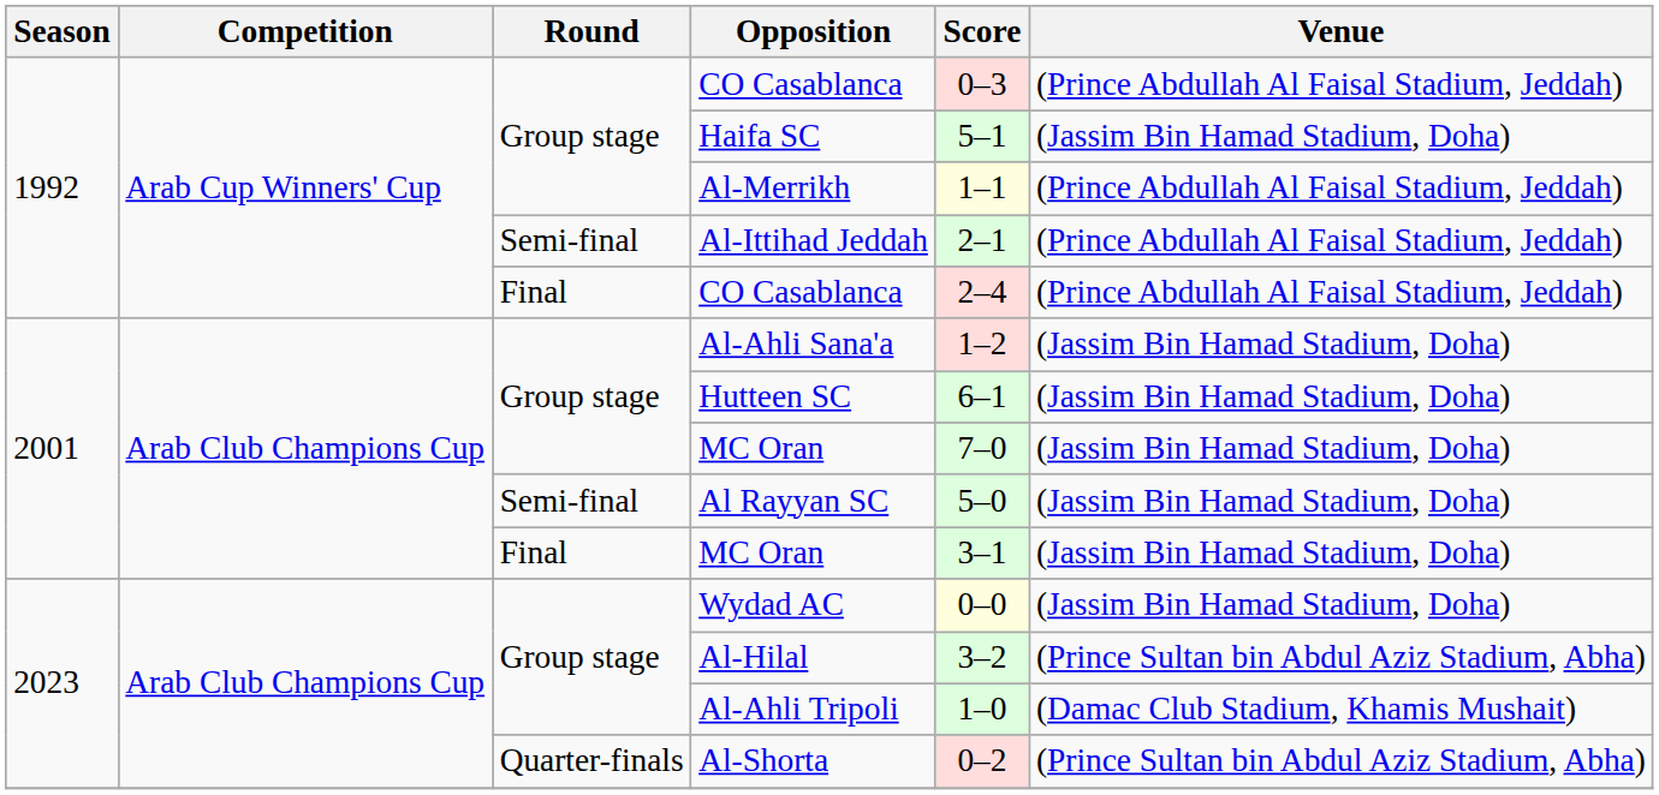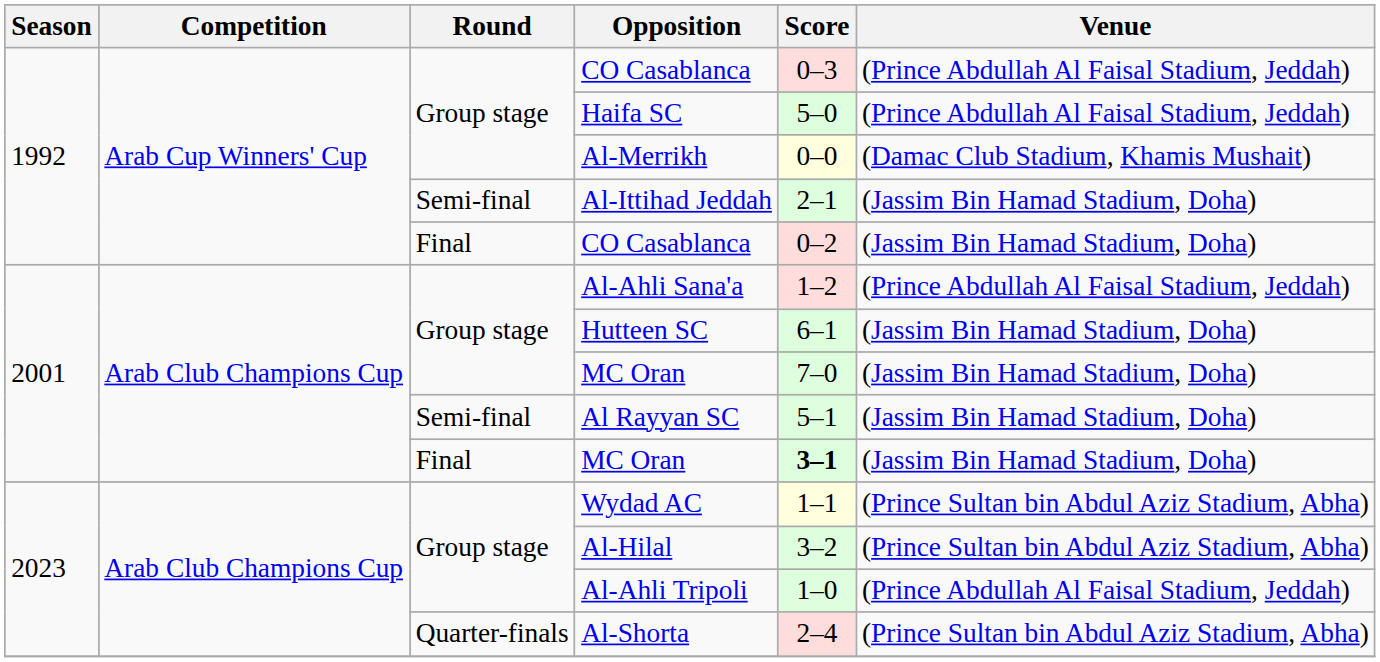Haifa SC | Score: 5–1 -> 5–0
Haifa SC | Venue: (Jassim Bin Hamad Stadium, Doha) -> (Prince Abdullah Al Faisal Stadium, Jeddah)
Al-Merrikh | Score: 1–1 -> 0–0
Al-Merrikh | Venue: (Prince Abdullah Al Faisal Stadium, Jeddah) -> (Damac Club Stadium, Khamis Mushait)
Al-Ittihad Jeddah | Venue: (Prince Abdullah Al Faisal Stadium, Jeddah) -> (Jassim Bin Hamad Stadium, Doha)
Final / CO Casablanca | Score: 2–4 -> 0–2
Final / CO Casablanca | Venue: (Prince Abdullah Al Faisal Stadium, Jeddah) -> (Jassim Bin Hamad Stadium, Doha)
Al-Ahli Sana'a | Venue: (Jassim Bin Hamad Stadium, Doha) -> (Prince Abdullah Al Faisal Stadium, Jeddah)
Al Rayyan SC | Score: 5–0 -> 5–1
Final / MC Oran | Score: normal -> bold
Wydad AC | Score: 0–0 -> 1–1
Wydad AC | Venue: (Jassim Bin Hamad Stadium, Doha) -> (Prince Sultan bin Abdul Aziz Stadium, Abha)
Al-Ahli Tripoli | Venue: (Damac Club Stadium, Khamis Mushait) -> (Prince Abdullah Al Faisal Stadium, Jeddah)
Al-Shorta | Score: 0–2 -> 2–4
